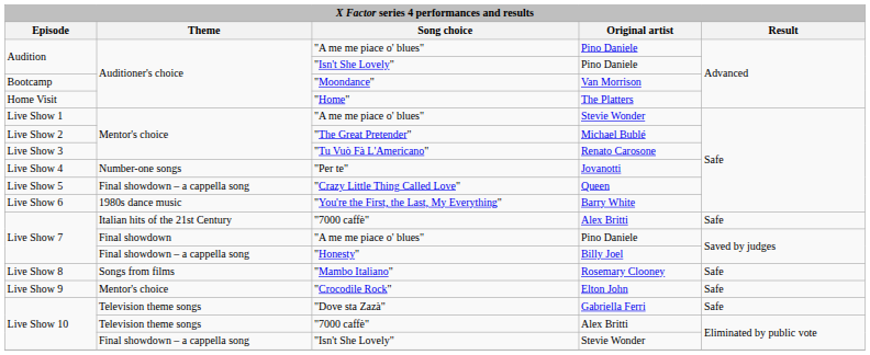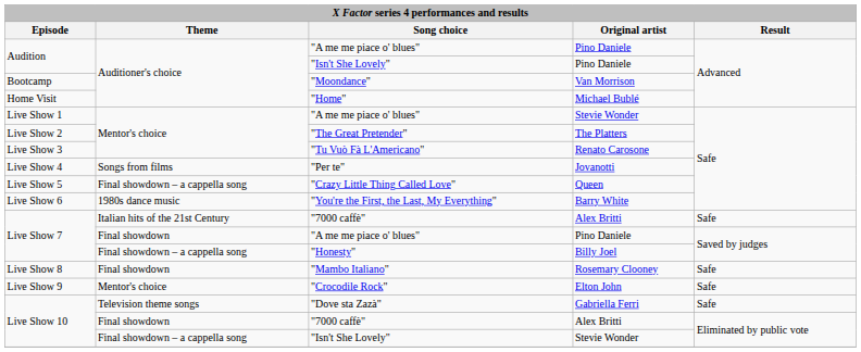"Home" | Original artist: The Platters -> Michael Bublé
"The Great Pretender" | Original artist: Michael Bublé -> The Platters
"Per te" | Theme: Number-one songs -> Songs from films
"Mambo Italiano" | Theme: Songs from films -> Final showdown
Live Show 10 / "7000 caffè" | Theme: Television theme songs -> Final showdown
